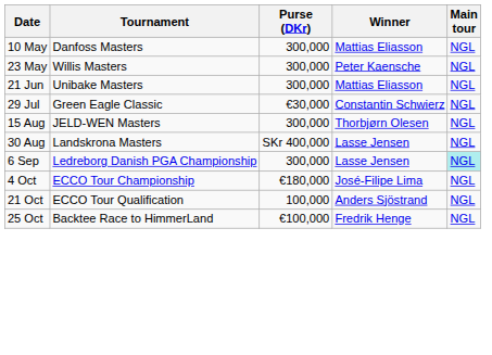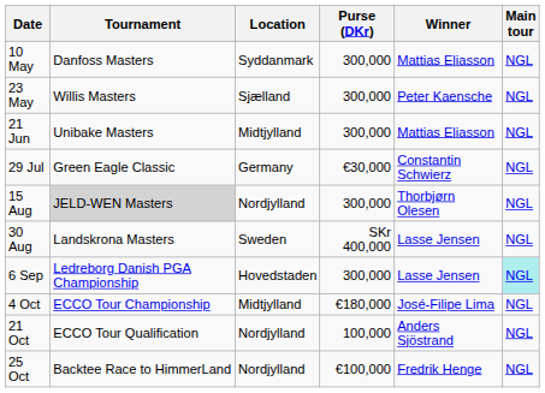+ column: Location | Syddanmark | Sjælland | Midtjylland | Germany | Nordjylland | Sweden | Hovedstaden | Midtjylland | Nordjylland | Nordjylland
15 Aug | Tournament: no background -> lightgrey background
